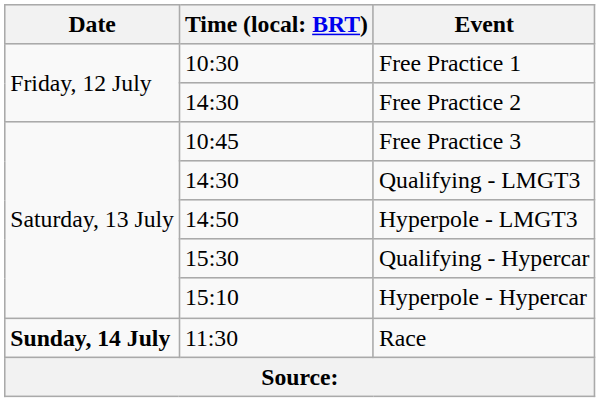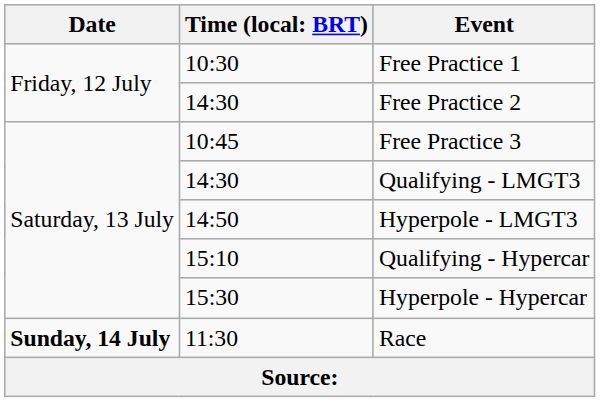Qualifying - Hypercar | column 2: 15:30 -> 15:10
Hyperpole - Hypercar | column 2: 15:10 -> 15:30
